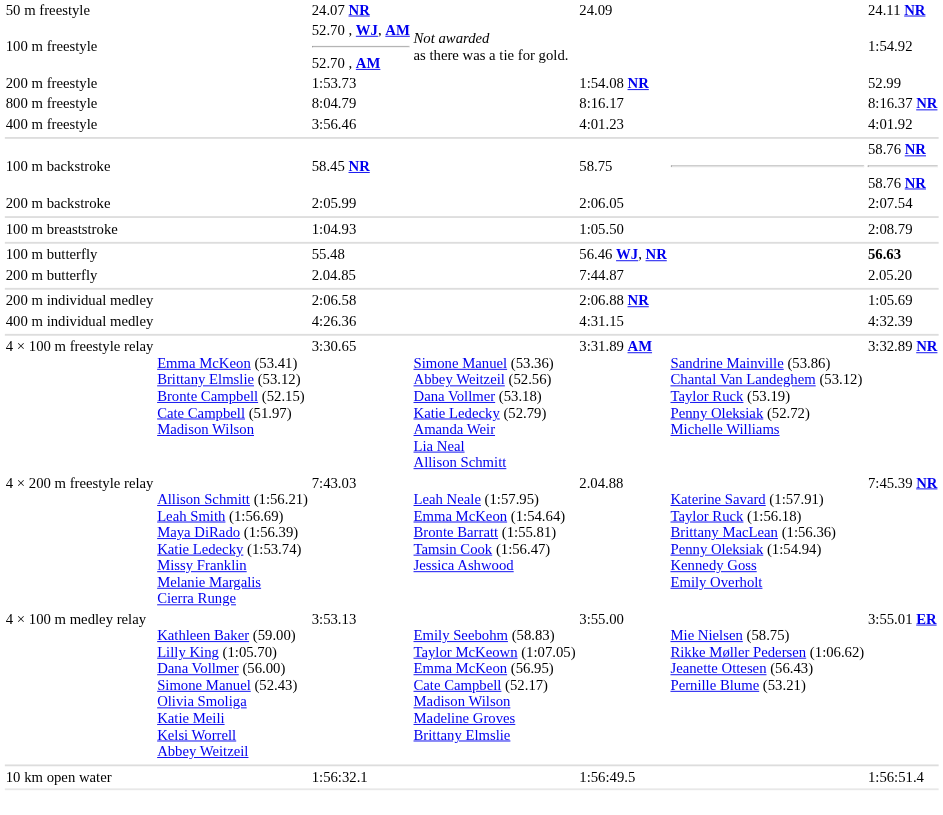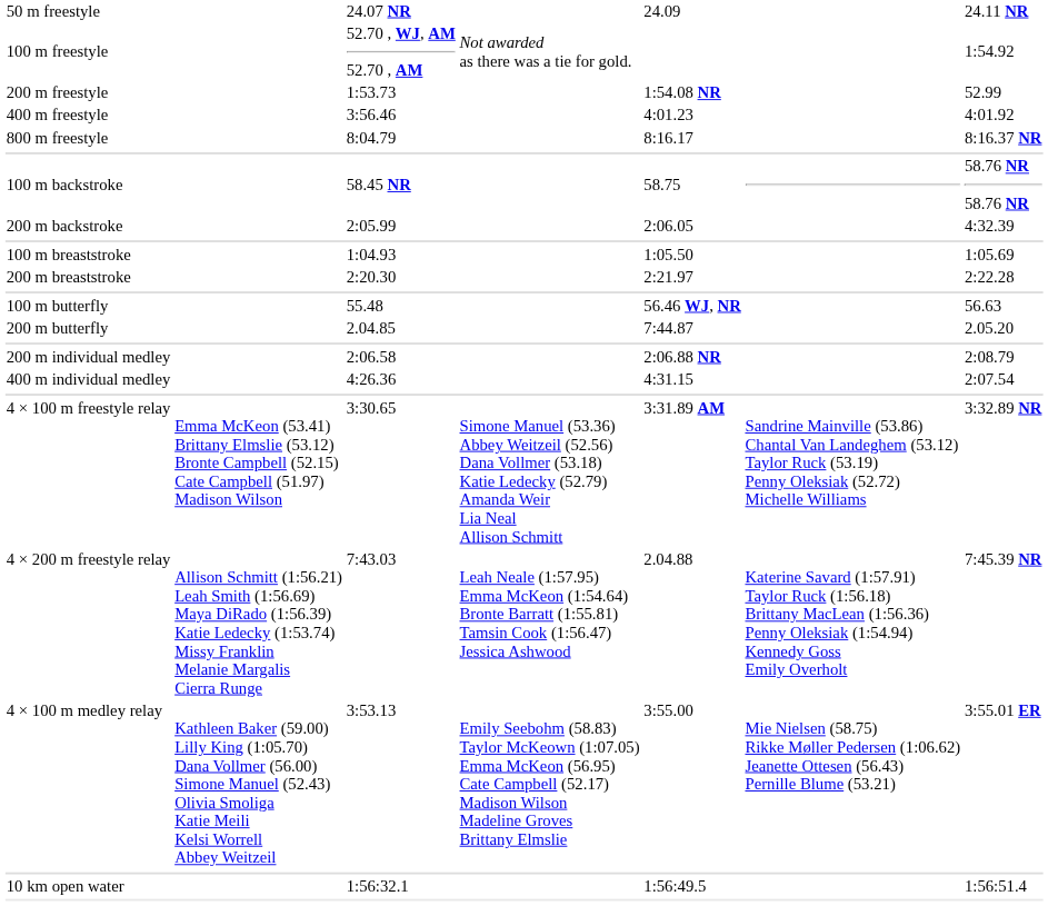rows swapped: 400 m freestyle <-> 800 m freestyle
200 m backstroke | column 7: 2:07.54 -> 4:32.39
100 m breaststroke | column 7: 2:08.79 -> 1:05.69
+ row: 200 m breaststroke | 2:20.30 | 2:21.97 | 2:22.28
100 m butterfly | column 7: bold -> normal
200 m individual medley | column 7: 1:05.69 -> 2:08.79
400 m individual medley | column 7: 4:32.39 -> 2:07.54
